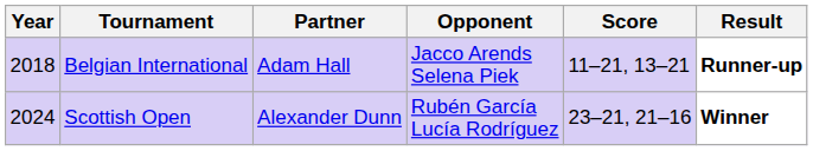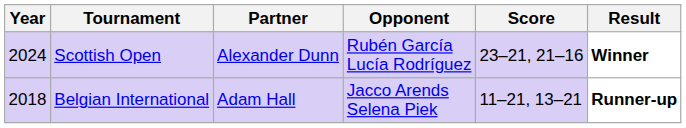rows swapped: Belgian International <-> Scottish Open
